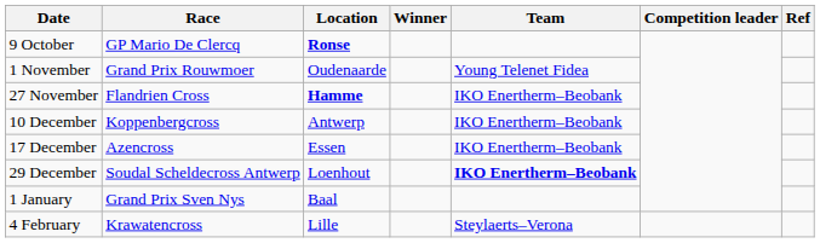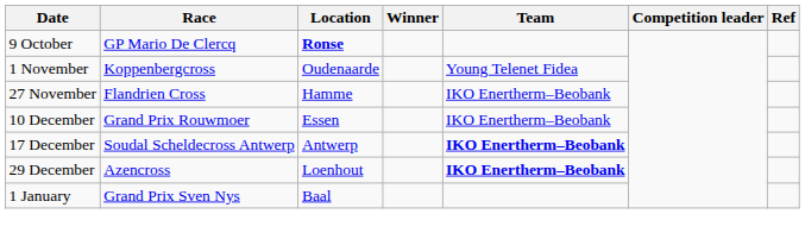1 November | Race: Grand Prix Rouwmoer -> Koppenbergcross
27 November | Location: bold -> normal
10 December | Race: Koppenbergcross -> Grand Prix Rouwmoer
10 December | Location: Antwerp -> Essen
17 December | Race: Azencross -> Soudal Scheldecross Antwerp
17 December | Location: Essen -> Antwerp
17 December | Team: normal -> bold
29 December | Race: Soudal Scheldecross Antwerp -> Azencross
- row: 4 February | Krawatencross | Lille | Steylaerts–Verona
